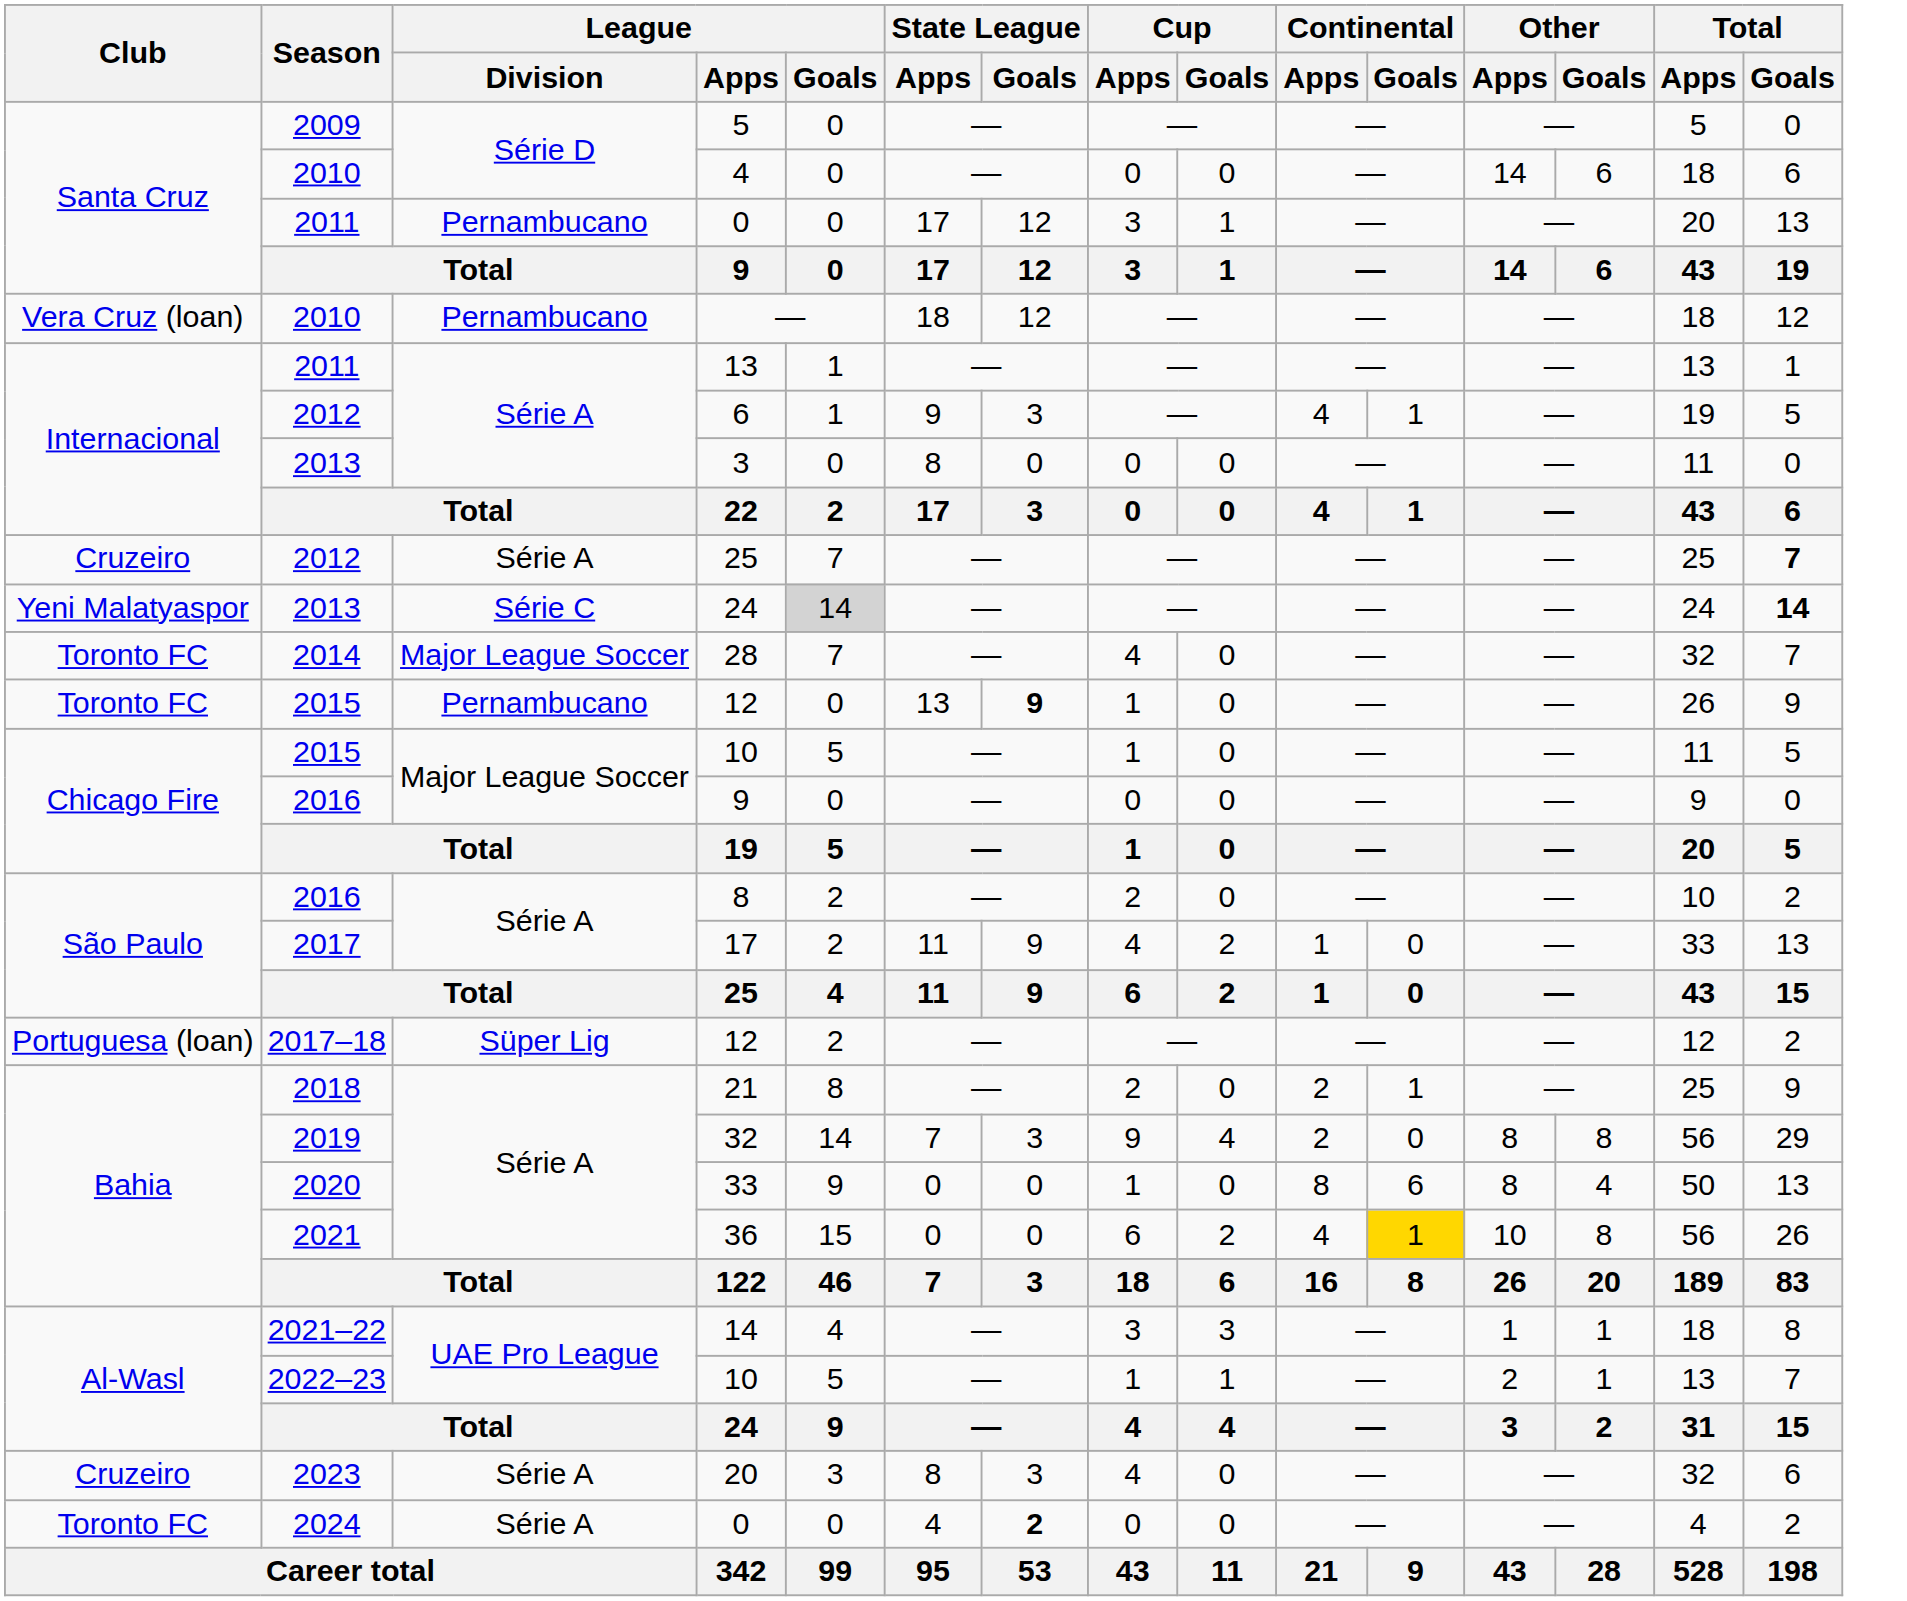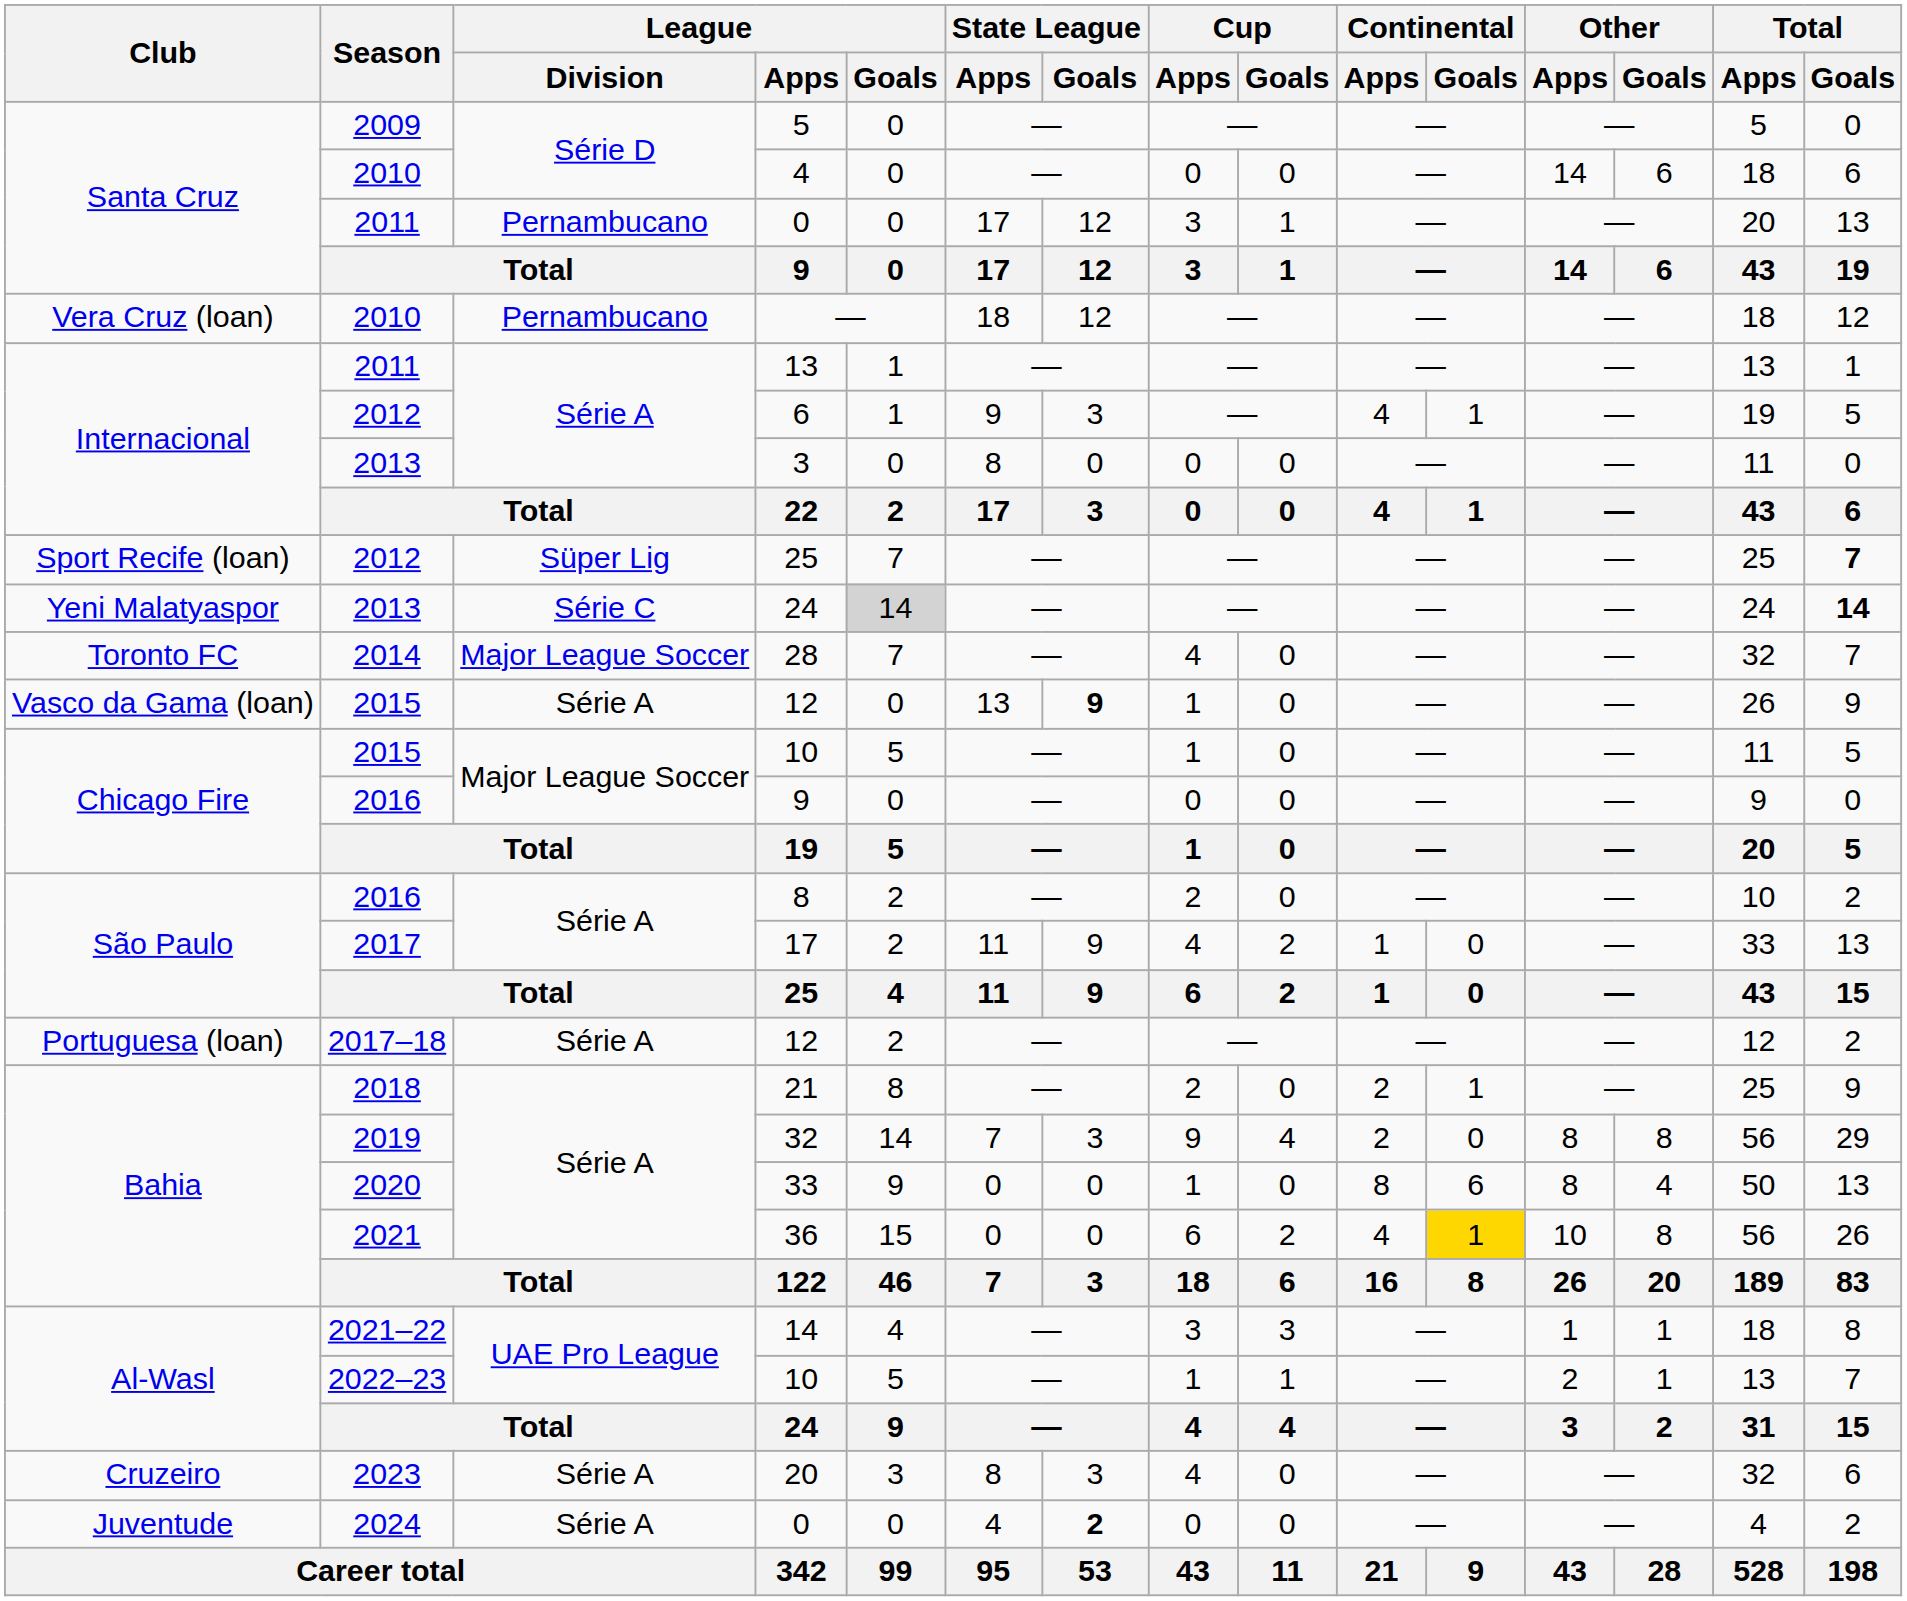2012 / 25 | Club: Cruzeiro -> Sport Recife (loan)
2012 / 25 | League / Division: Série A -> Süper Lig
2015 / 12 | Club: Toronto FC -> Vasco da Gama (loan)
2015 / 12 | League / Division: Pernambucano -> Série A
2017–18 / 12 | League / Division: Süper Lig -> Série A
2024 / 0 | Club: Toronto FC -> Juventude
